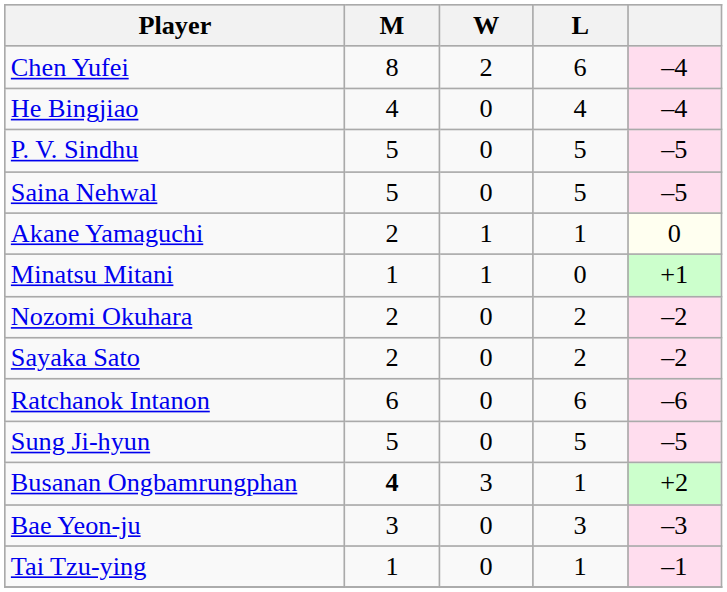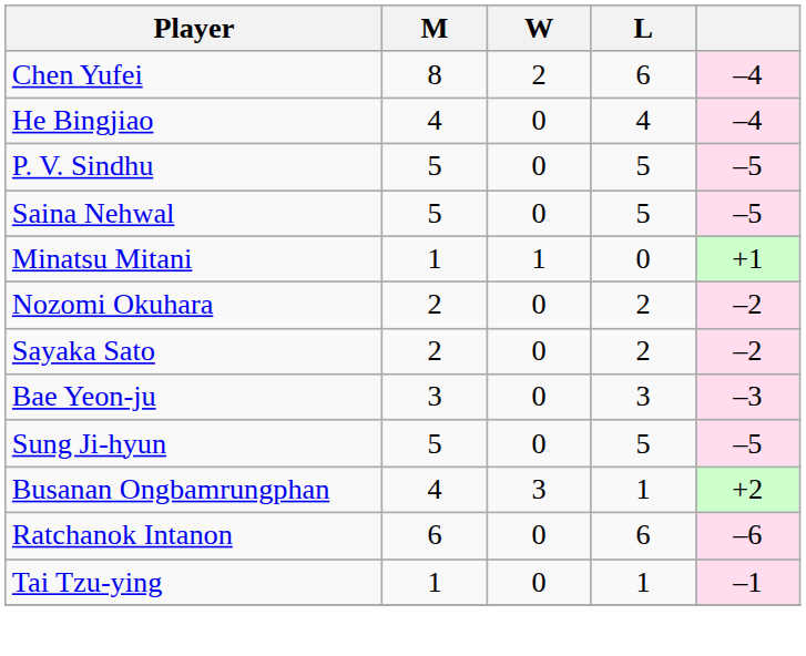- row: Akane Yamaguchi | 2 | 1 | 1 | 0
rows swapped: Bae Yeon-ju <-> Ratchanok Intanon
Busanan Ongbamrungphan | M: bold -> normal
